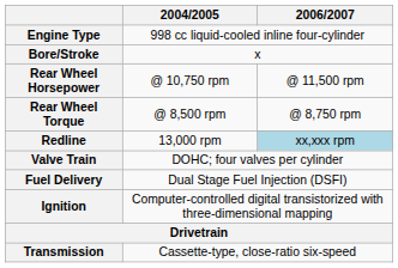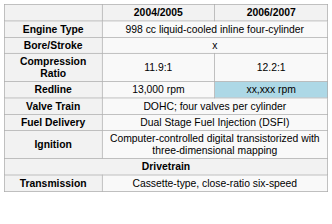+ row: Compression Ratio | 11.9:1 | 12.2:1
- row: Rear Wheel Horsepower | @ 10,750 rpm | @ 11,500 rpm
- row: Rear Wheel Torque | @ 8,500 rpm | @ 8,750 rpm
